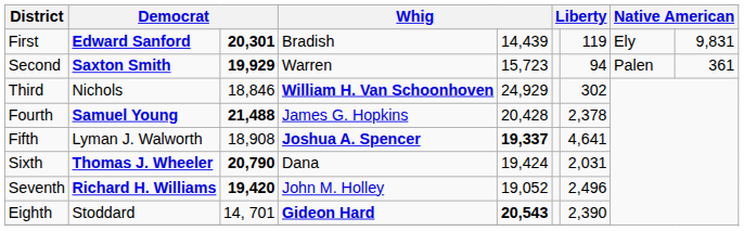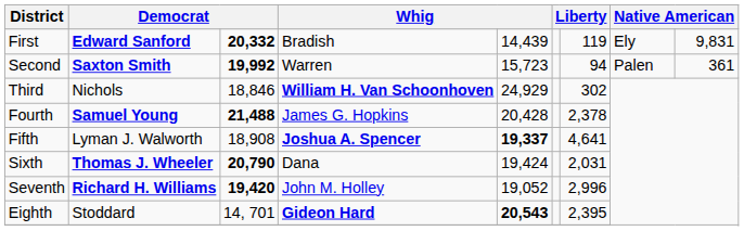First | column 3: 20,301 -> 20,332
Second | column 3: 19,929 -> 19,992
Seventh | column 7: 2,496 -> 2,996
Eighth | column 7: 2,390 -> 2,395
